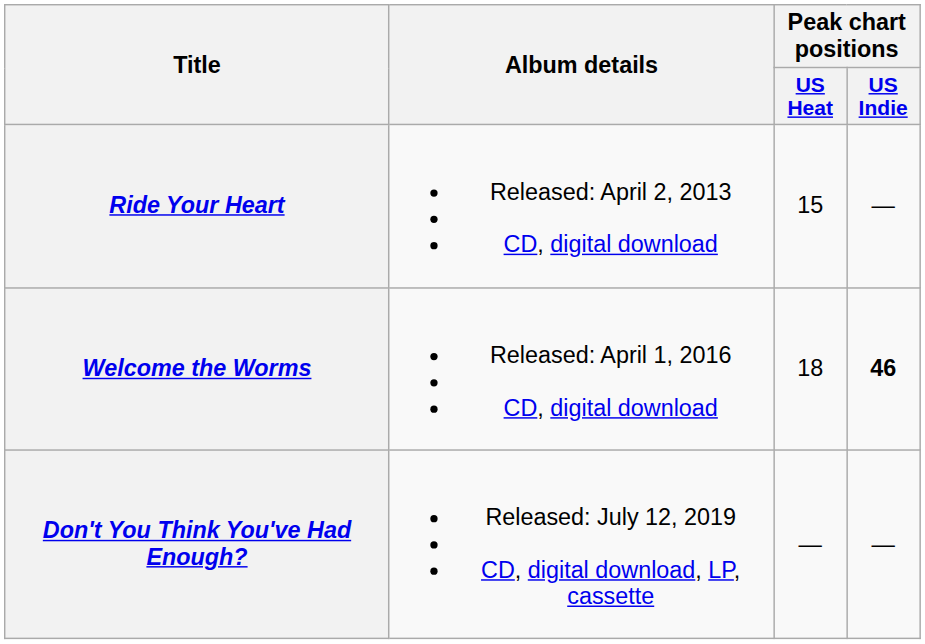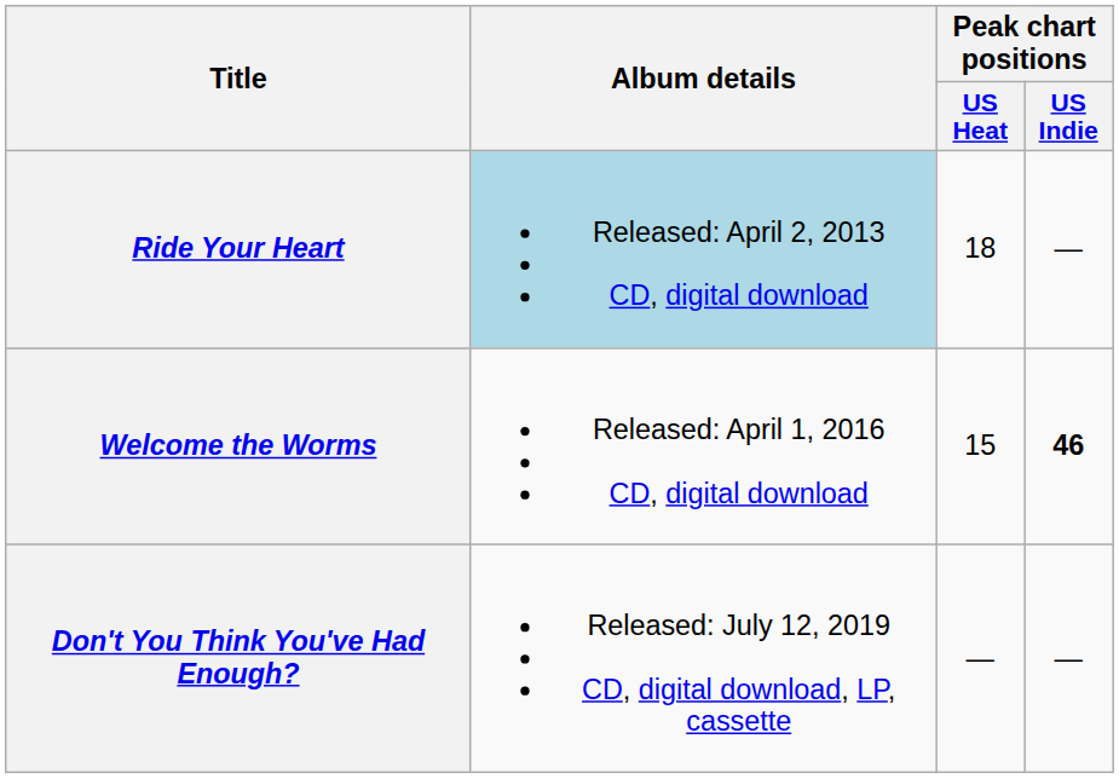Ride Your Heart | Album details: no background -> lightblue background
Ride Your Heart | Peak chart positions / US Heat: 15 -> 18
Welcome the Worms | Peak chart positions / US Heat: 18 -> 15
